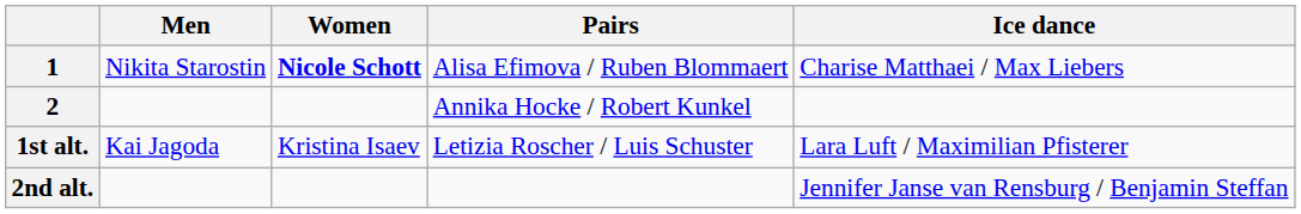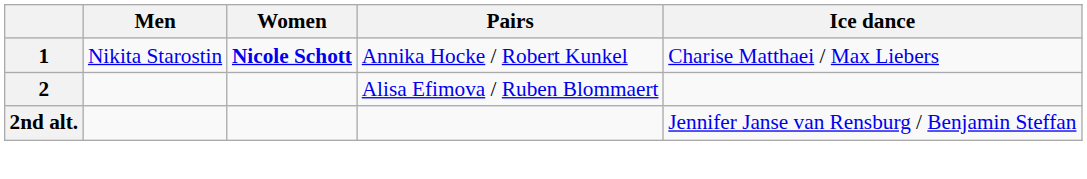1 | Pairs: Alisa Efimova / Ruben Blommaert -> Annika Hocke / Robert Kunkel
2 | Pairs: Annika Hocke / Robert Kunkel -> Alisa Efimova / Ruben Blommaert
- row: 1st alt. | Kai Jagoda | Kristina Isaev | Letizia Roscher / Luis Schuster | Lara Luft / Maximilian Pfisterer
